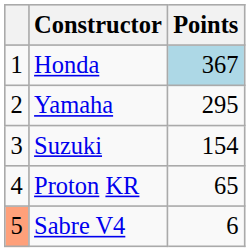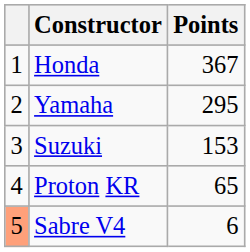Honda | Points: lightblue background -> no background
Suzuki | Points: 154 -> 153
